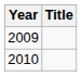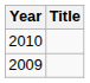rows swapped: 2009 <-> 2010
